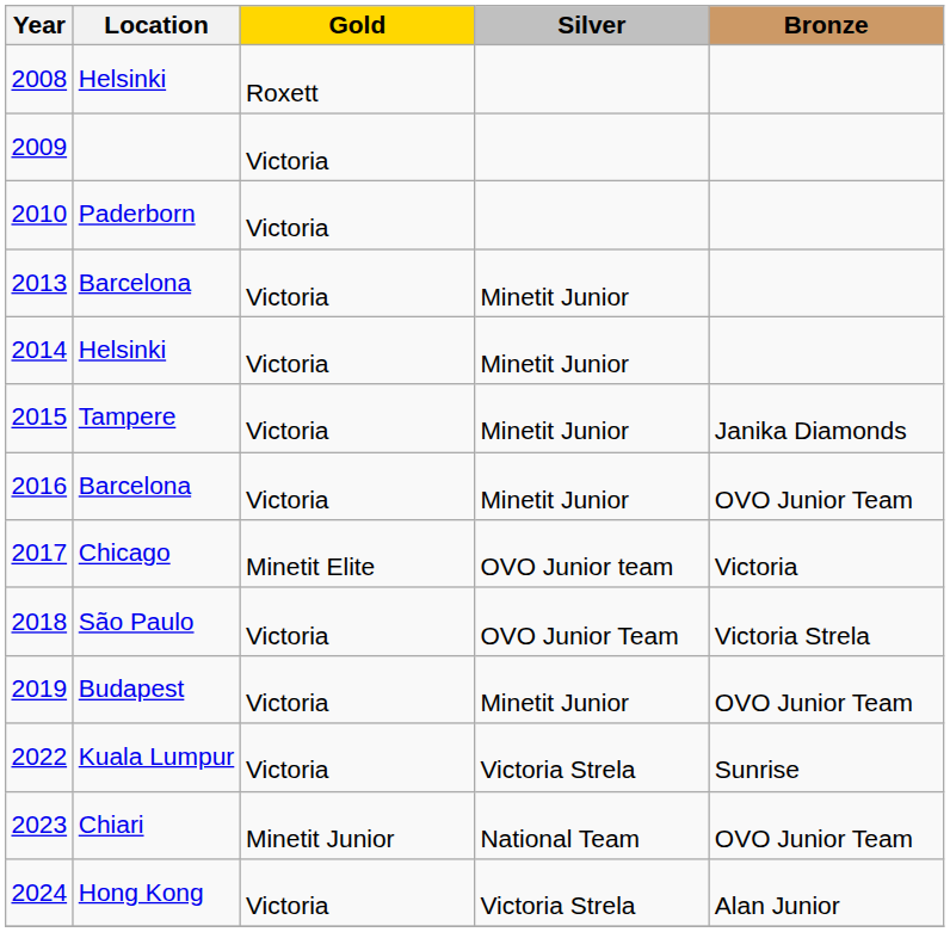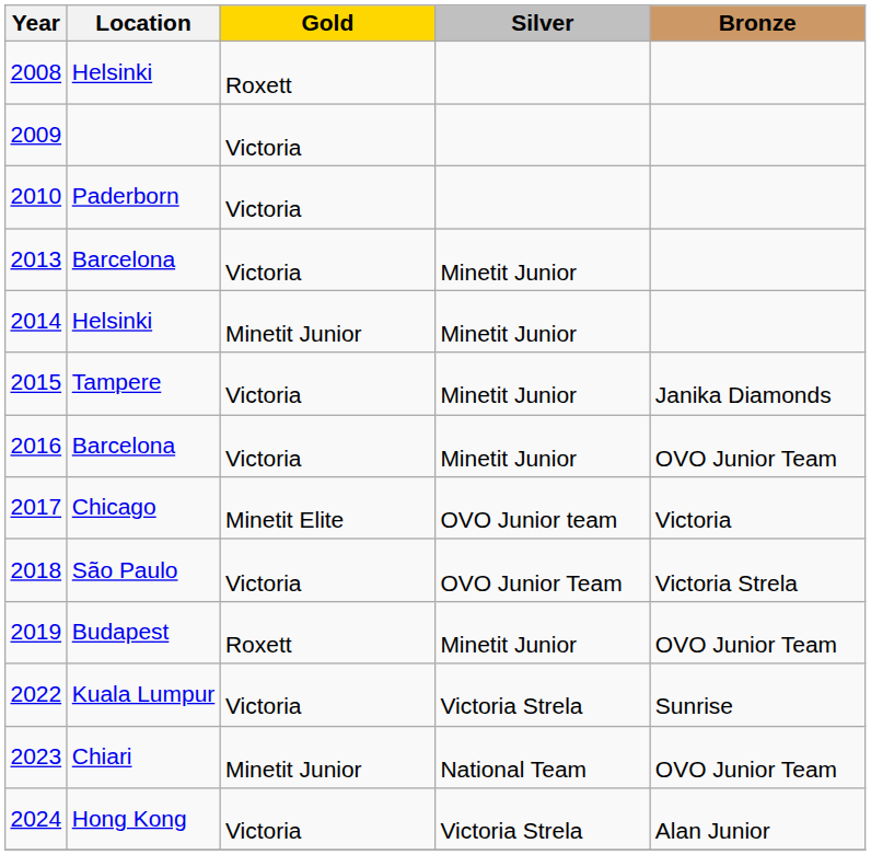2014 | Gold: Victoria -> Minetit Junior
2019 | Gold: Victoria -> Roxett
